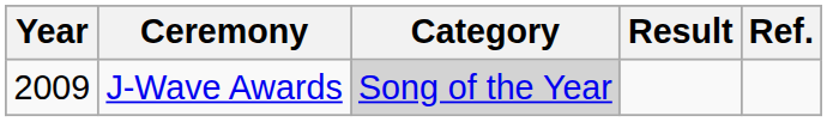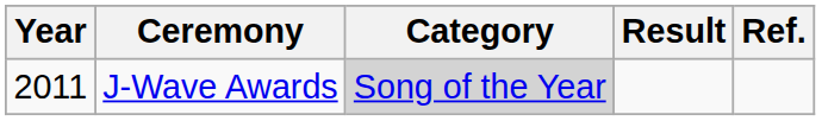J-Wave Awards | Year: 2009 -> 2011
